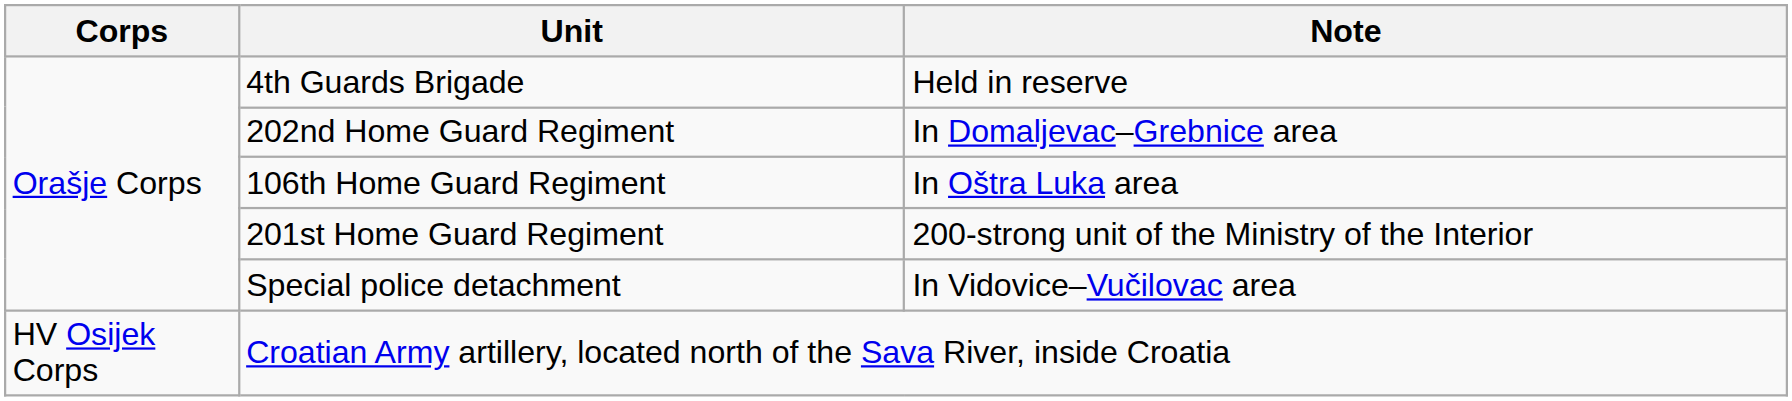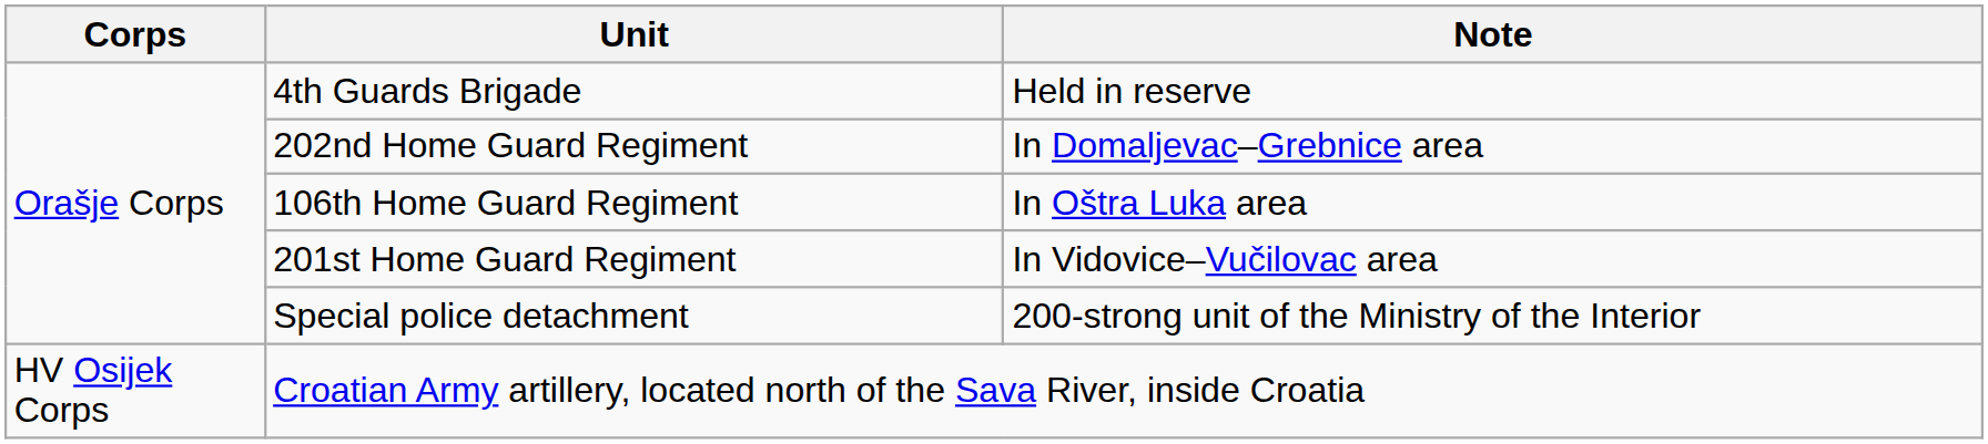201st Home Guard Regiment | Note: 200-strong unit of the Ministry of the Interior -> In Vidovice–Vučilovac area
Special police detachment | Note: In Vidovice–Vučilovac area -> 200-strong unit of the Ministry of the Interior
